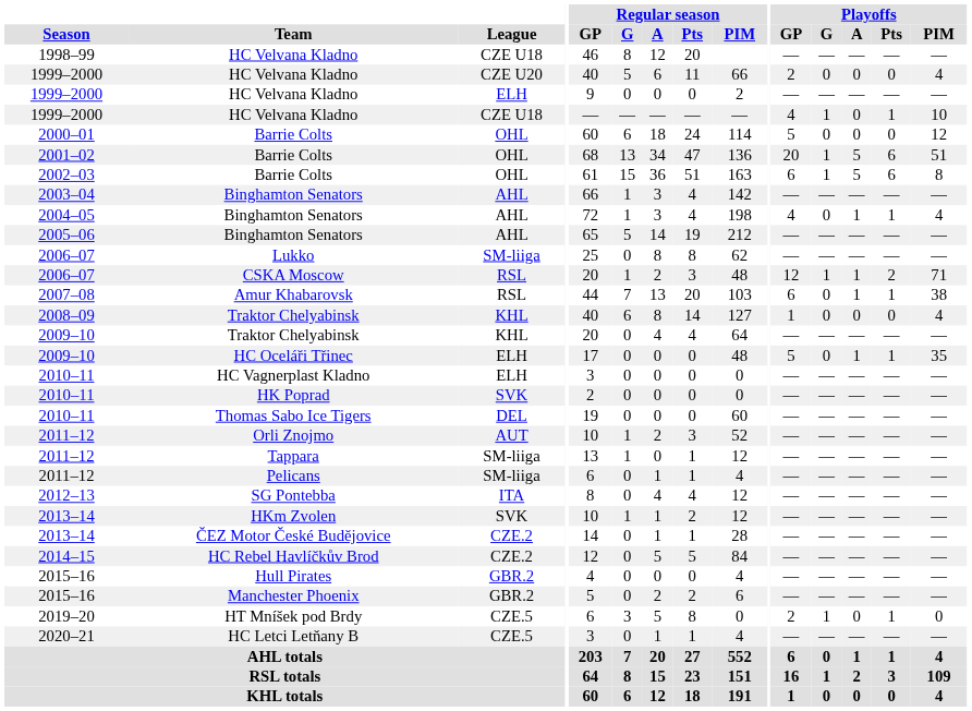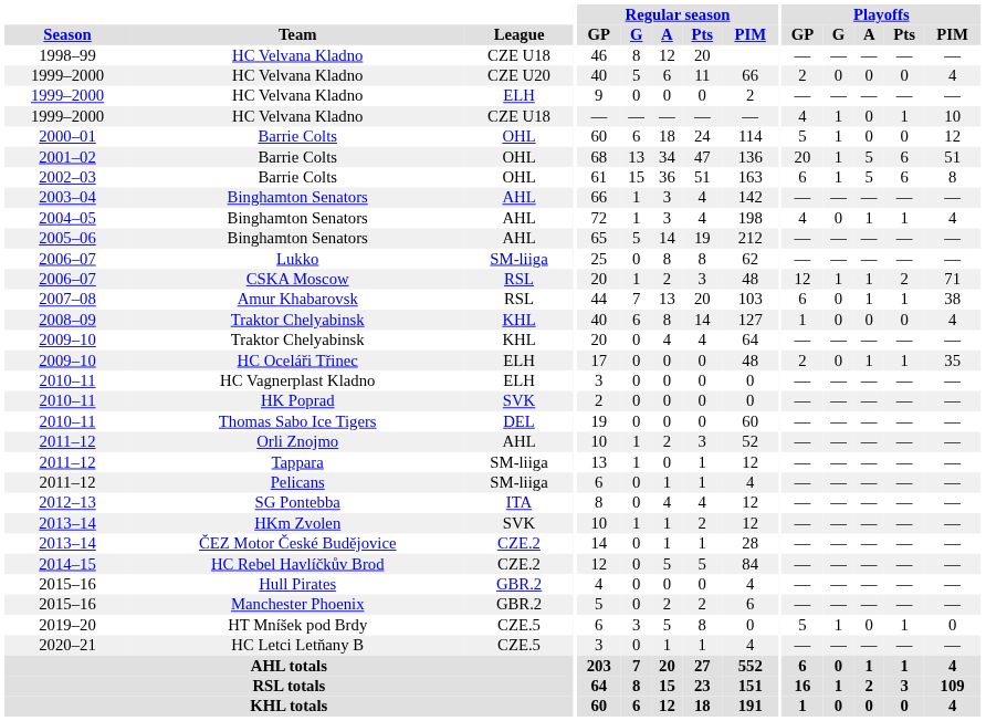2000–01 / Barrie Colts | Playoffs / G: 0 -> 1
HC Oceláři Třinec | Playoffs / GP: 5 -> 2
Orli Znojmo | League: AUT -> AHL
HT Mníšek pod Brdy | Playoffs / GP: 2 -> 5
